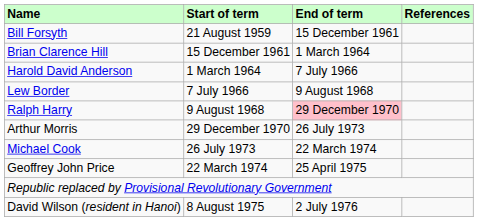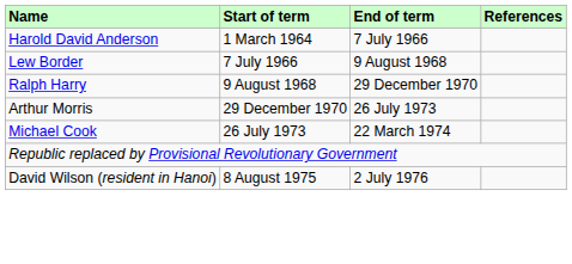- row: Bill Forsyth | 21 August 1959 | 15 December 1961
- row: Brian Clarence Hill | 15 December 1961 | 1 March 1964
Ralph Harry | End of term: pink background -> no background
- row: Geoffrey John Price | 22 March 1974 | 25 April 1975
